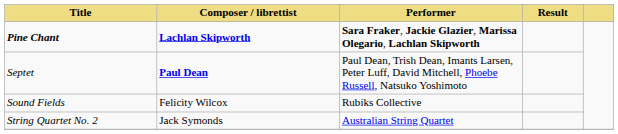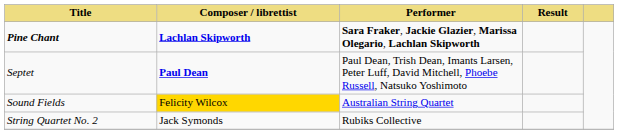Sound Fields | Composer / librettist: no background -> gold background
Sound Fields | Performer: Rubiks Collective -> Australian String Quartet
String Quartet No. 2 | Performer: Australian String Quartet -> Rubiks Collective
